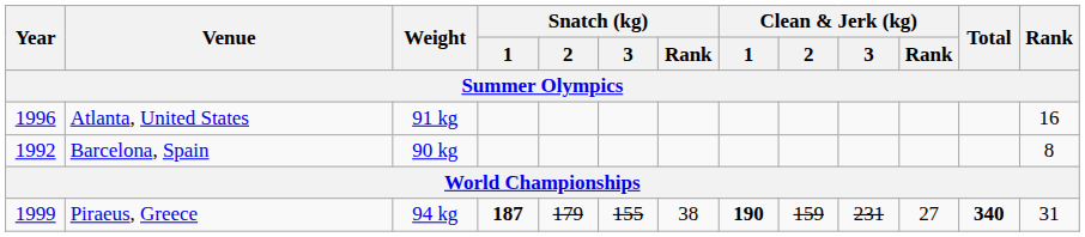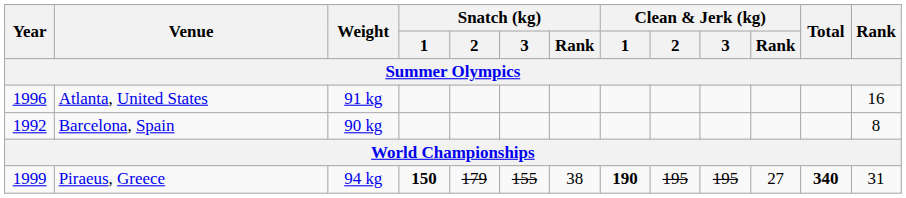Piraeus, Greece | Snatch (kg) / 1: 187 -> 150
Piraeus, Greece | Clean & Jerk (kg) / 2: 159 -> 195
Piraeus, Greece | Clean & Jerk (kg) / 3: 231 -> 195
